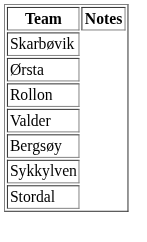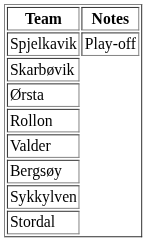+ row: Spjelkavik | Play-off
